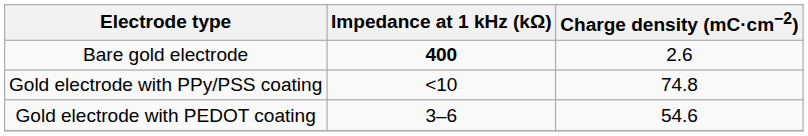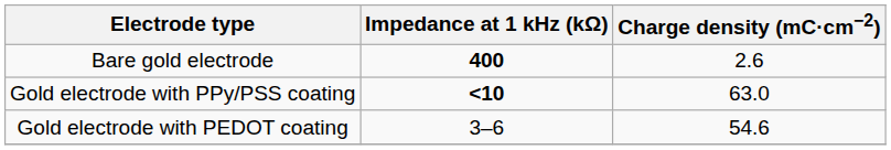Gold electrode with PPy/PSS coating | Impedance at 1 kHz (kΩ): normal -> bold
Gold electrode with PPy/PSS coating | Charge density (mC·cm−2): 74.8 -> 63.0
